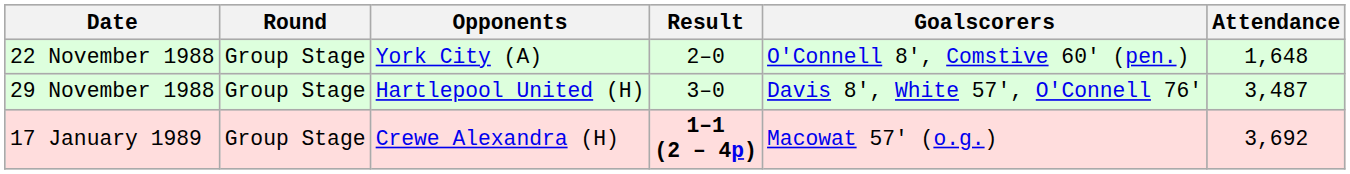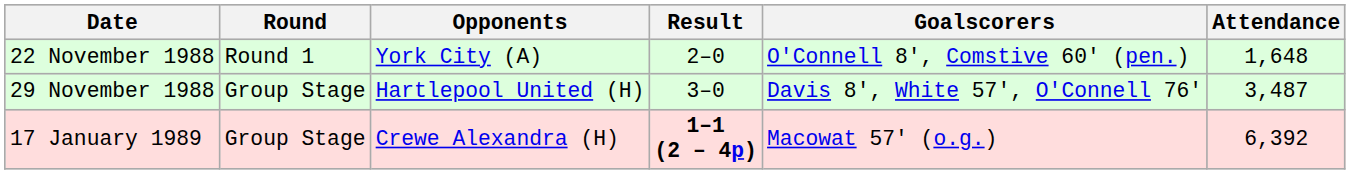22 November 1988 | Round: Group Stage -> Round 1
17 January 1989 | Attendance: 3,692 -> 6,392
